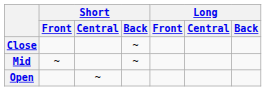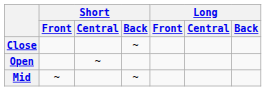rows swapped: Mid <-> Open
